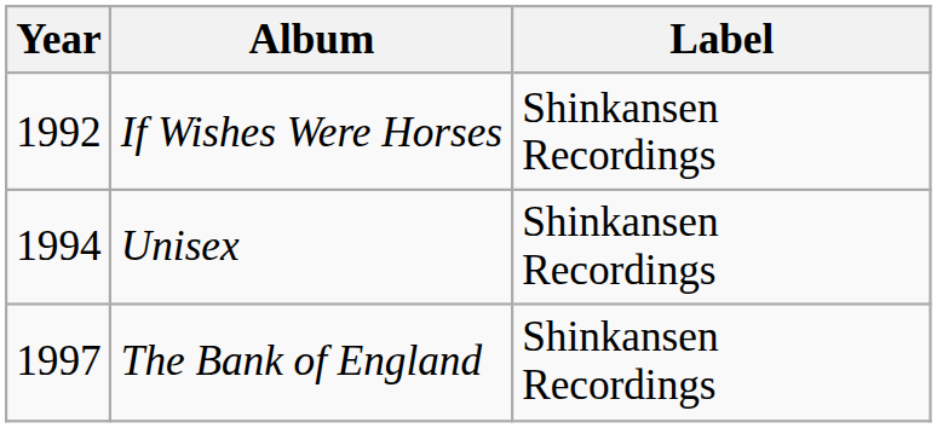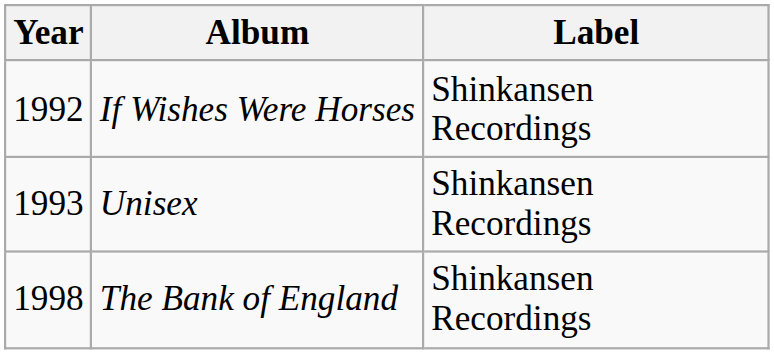Unisex | Year: 1994 -> 1993
The Bank of England | Year: 1997 -> 1998
